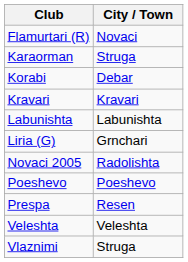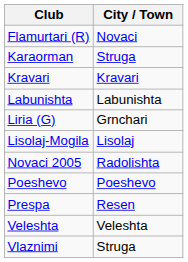- row: Korabi | Debar
+ row: Lisolaj-Mogila | Lisolaj
